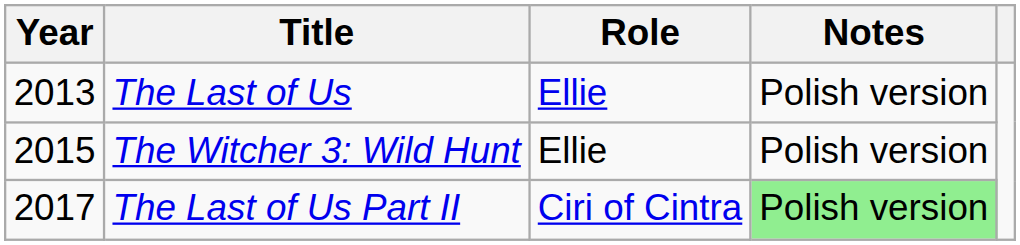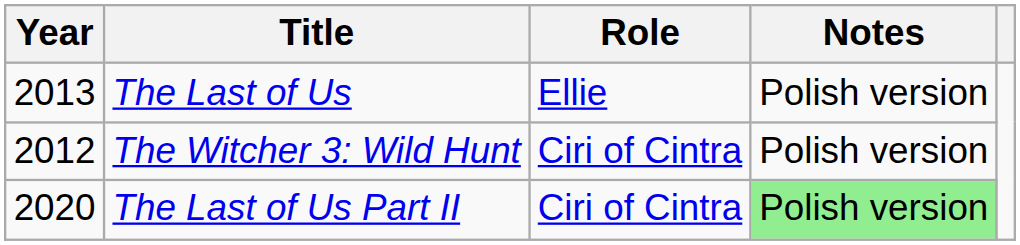The Witcher 3: Wild Hunt | Year: 2015 -> 2012
The Witcher 3: Wild Hunt | Role: Ellie -> Ciri of Cintra
The Last of Us Part II | Year: 2017 -> 2020
